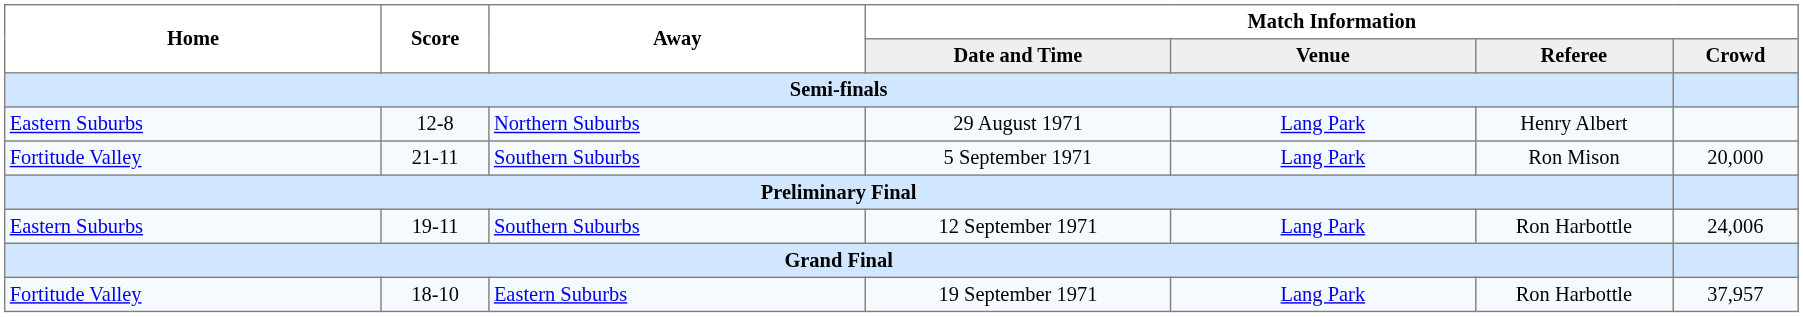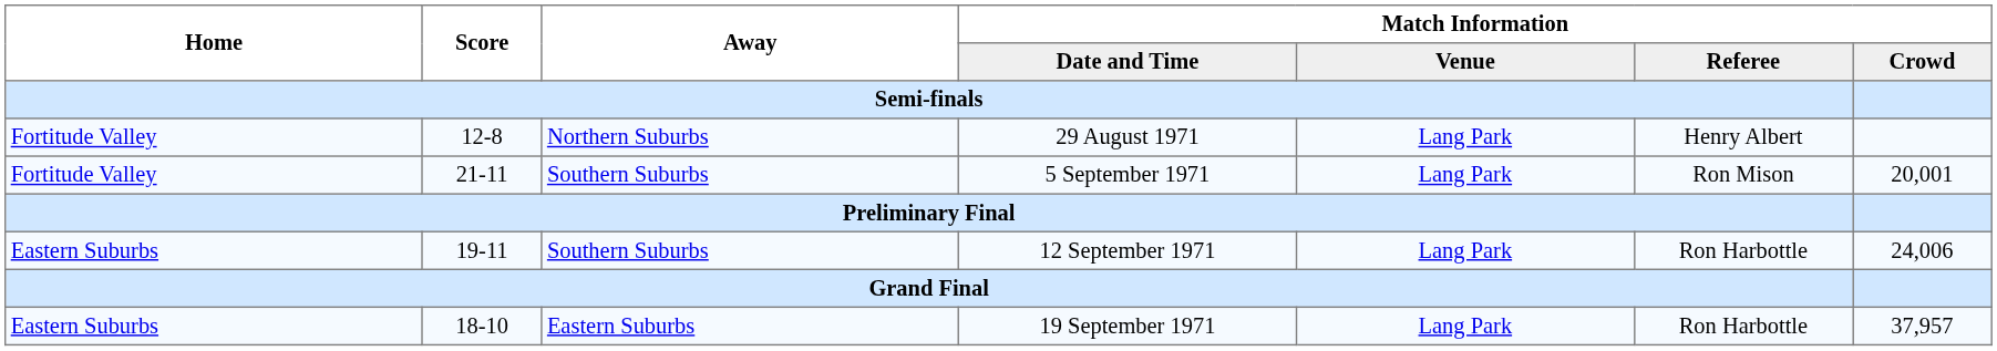29 August 1971 | Home: Eastern Suburbs -> Fortitude Valley
5 September 1971 | Match Information / Crowd: 20,000 -> 20,001
19 September 1971 | Home: Fortitude Valley -> Eastern Suburbs
